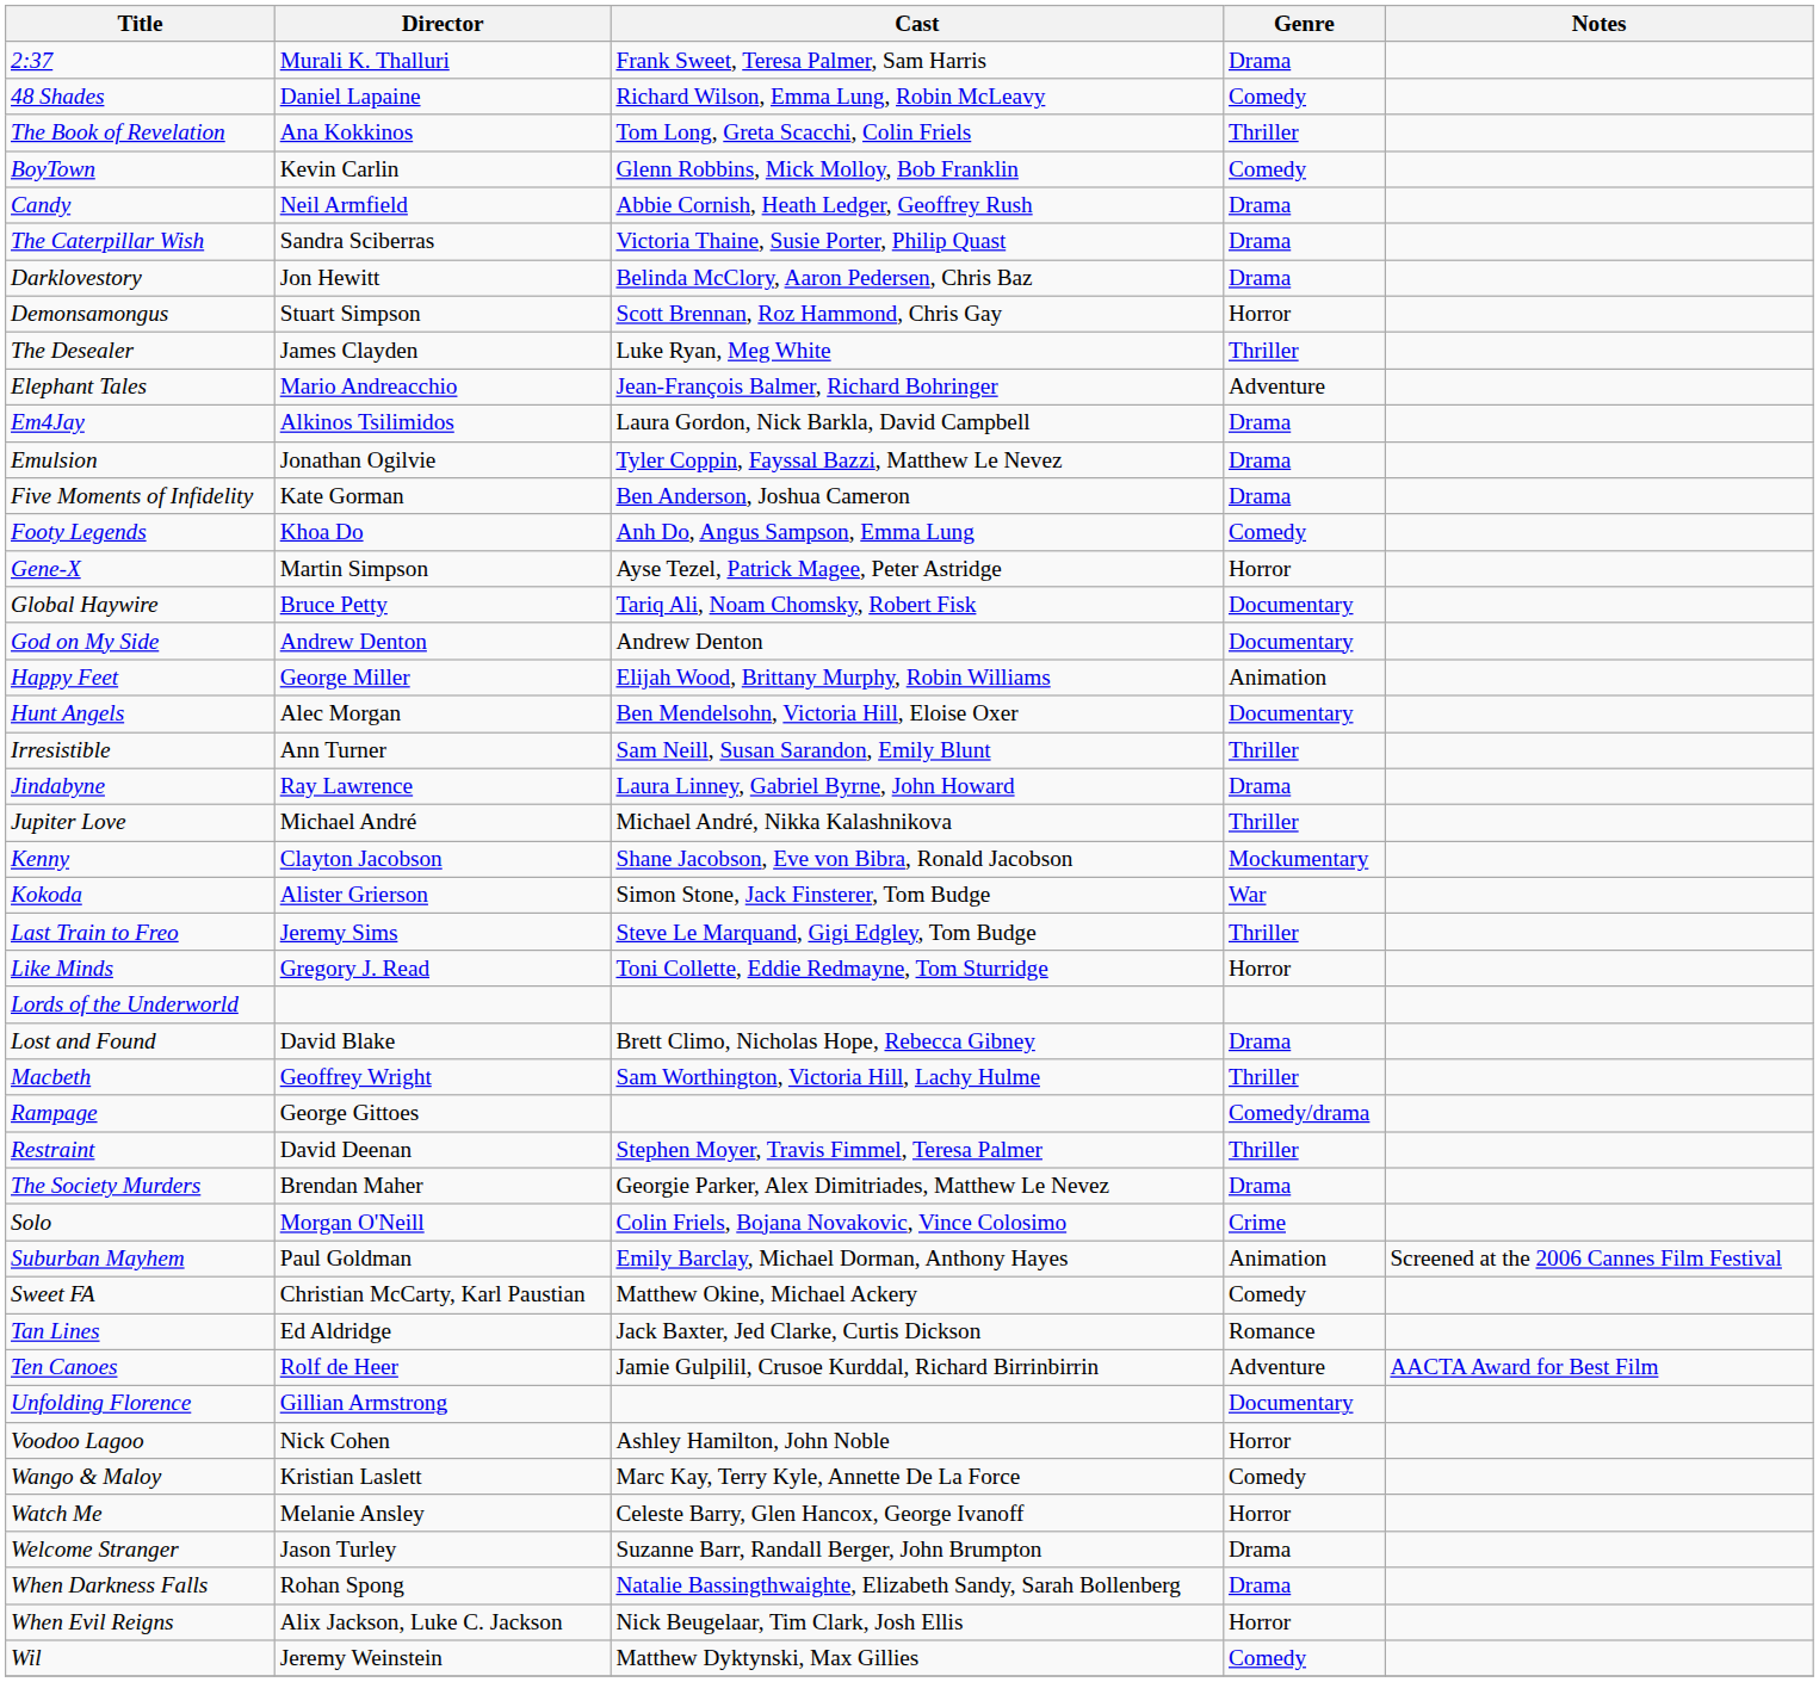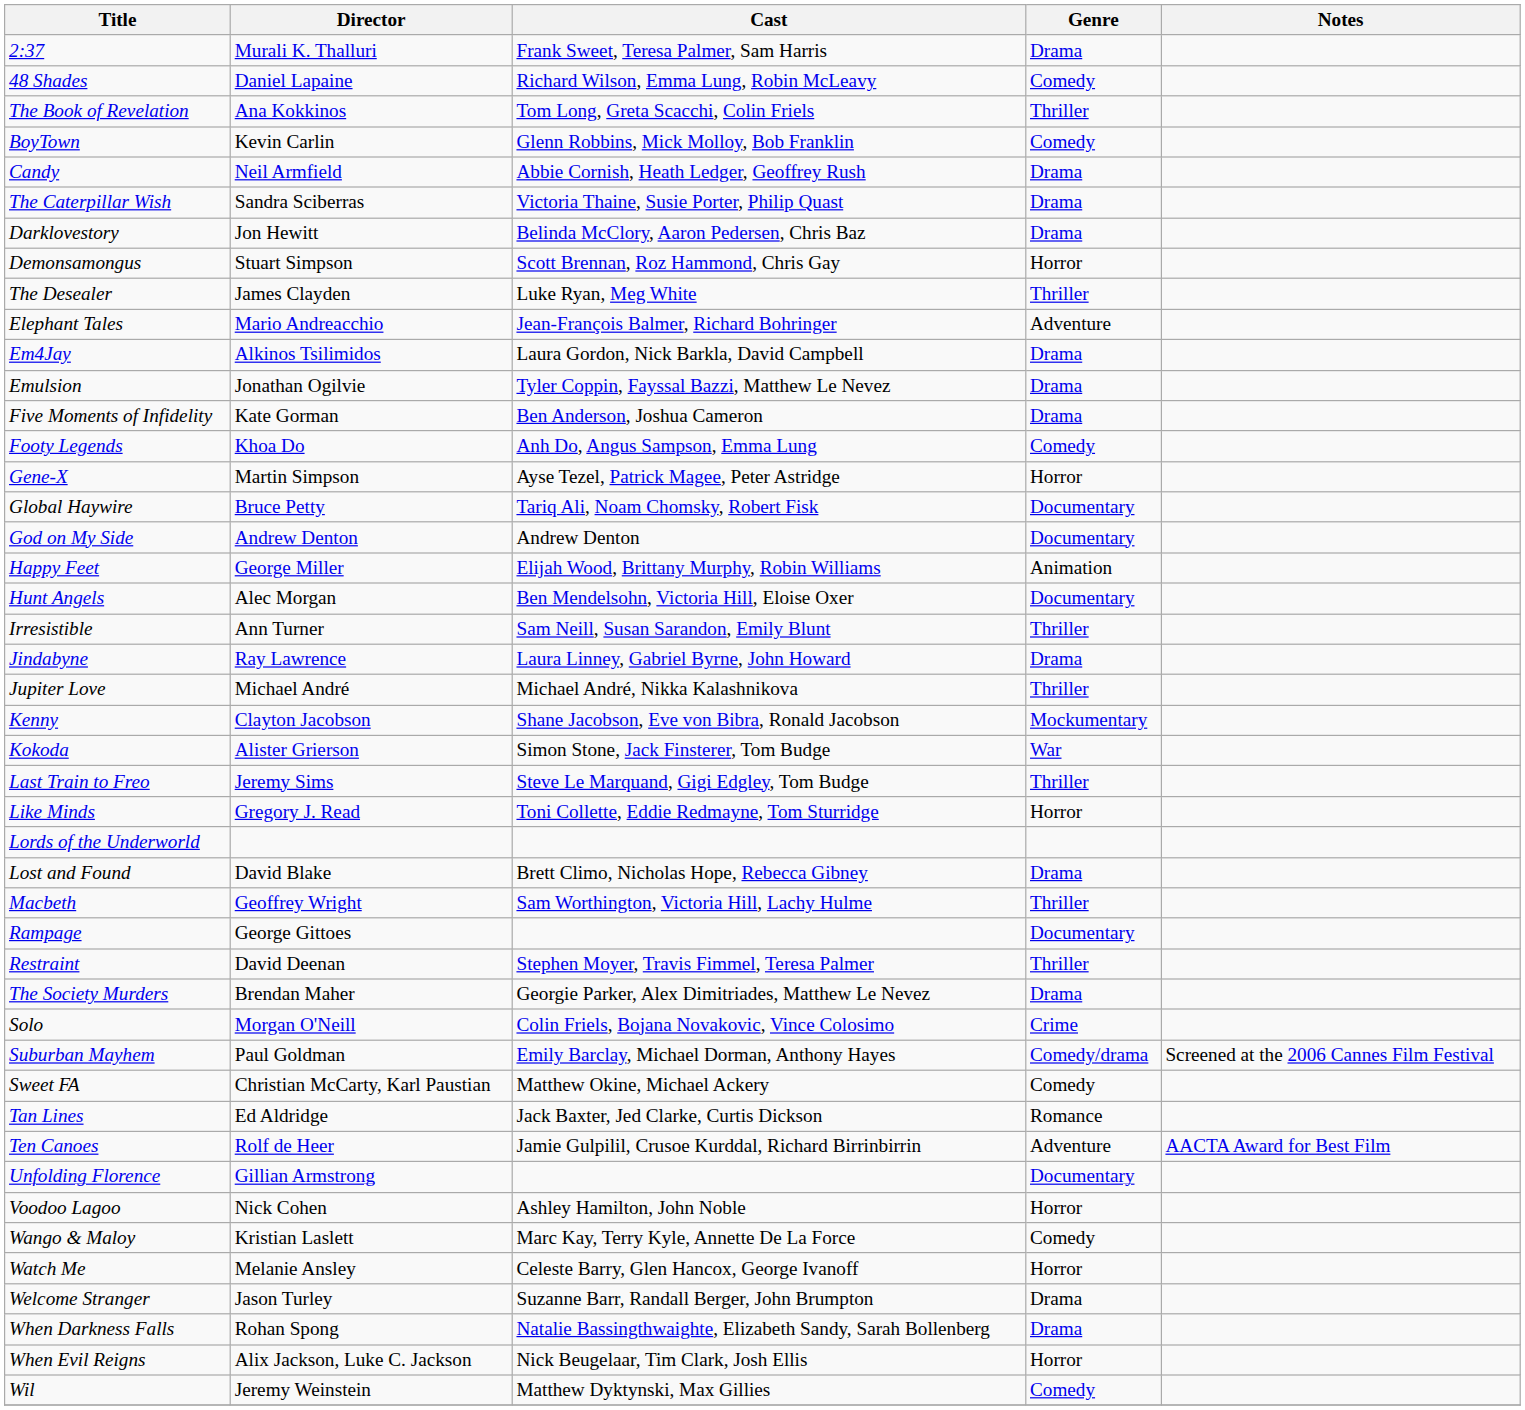Rampage | Genre: Comedy/drama -> Documentary
Suburban Mayhem | Genre: Animation -> Comedy/drama
